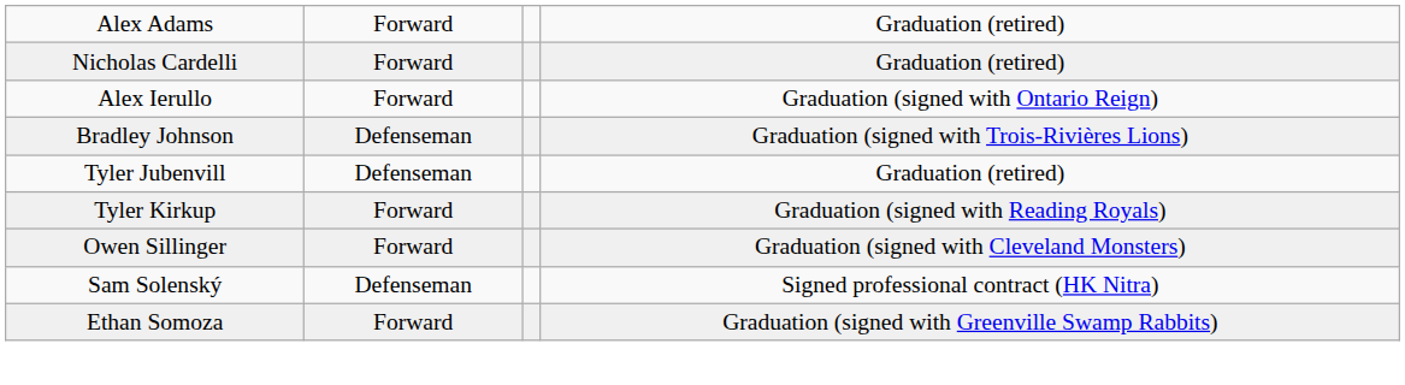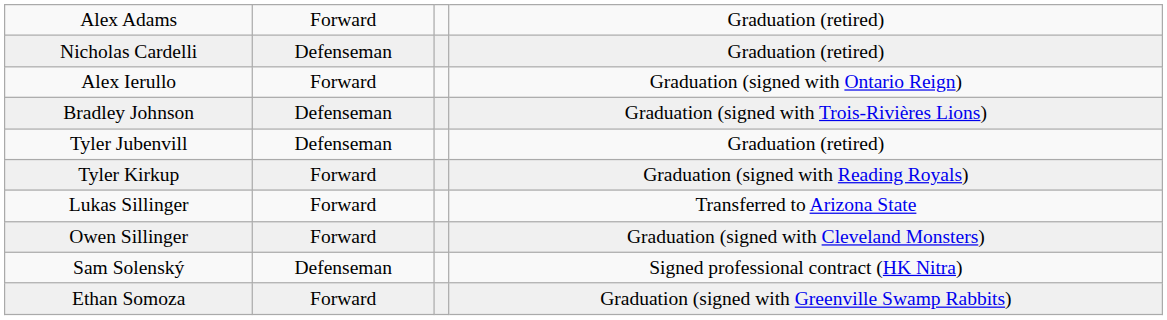Nicholas Cardelli | column 2: Forward -> Defenseman
+ row: Lukas Sillinger | Forward | Transferred to Arizona State
